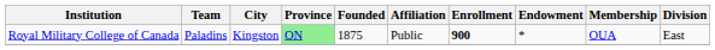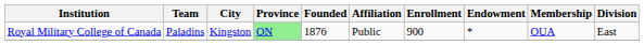Royal Military College of Canada | Founded: 1875 -> 1876
Royal Military College of Canada | Enrollment: bold -> normal
